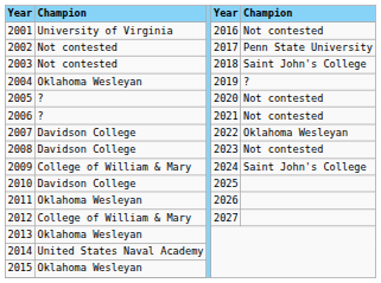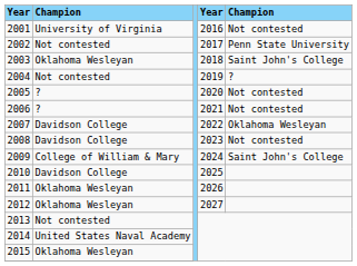2003 | column 2: Not contested -> Oklahoma Wesleyan
2004 | column 2: Oklahoma Wesleyan -> Not contested
2012 | column 2: College of William & Mary -> Oklahoma Wesleyan
2013 | column 2: Oklahoma Wesleyan -> Not contested
